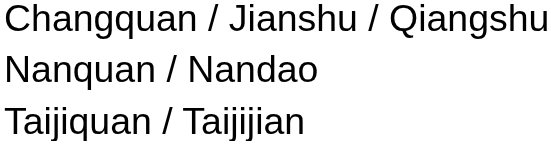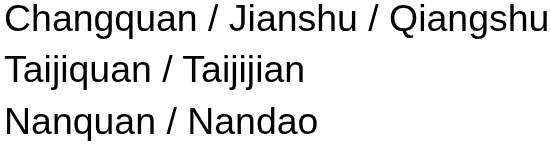rows swapped: Nanquan / Nandao <-> Taijiquan / Taijijian
